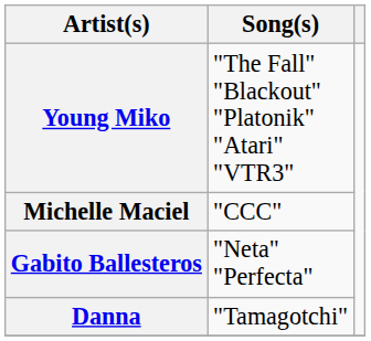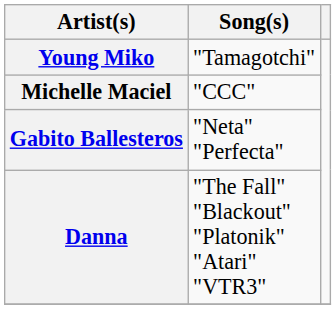Young Miko | Song(s): "The Fall" "Blackout" "Platonik" "Atari" "VTR3" -> "Tamagotchi"
Danna | Song(s): "Tamagotchi" -> "The Fall" "Blackout" "Platonik" "Atari" "VTR3"
